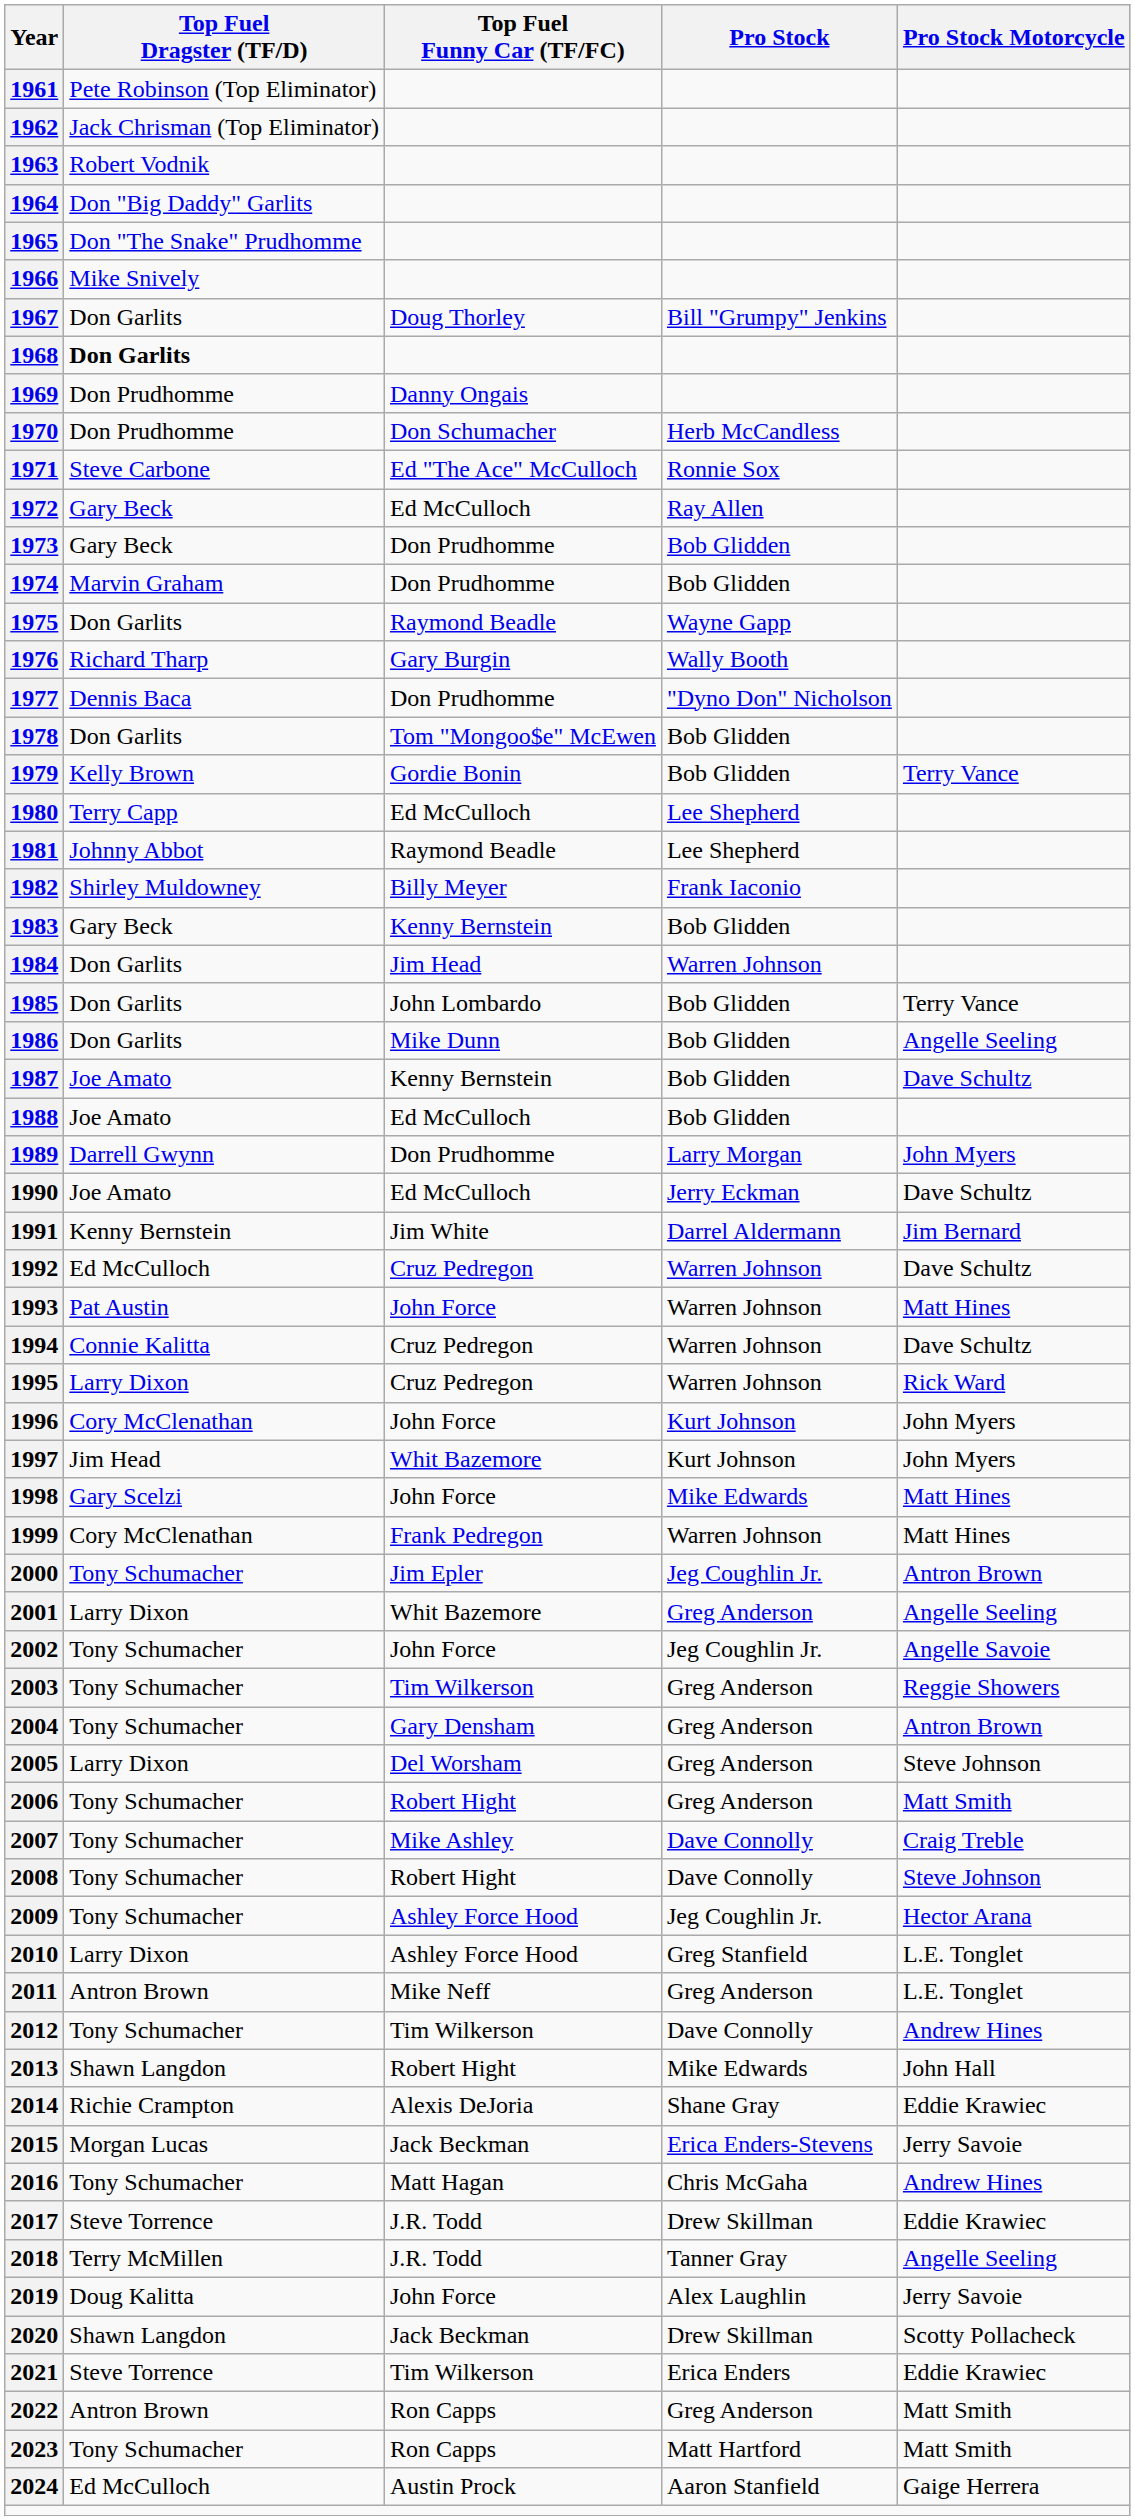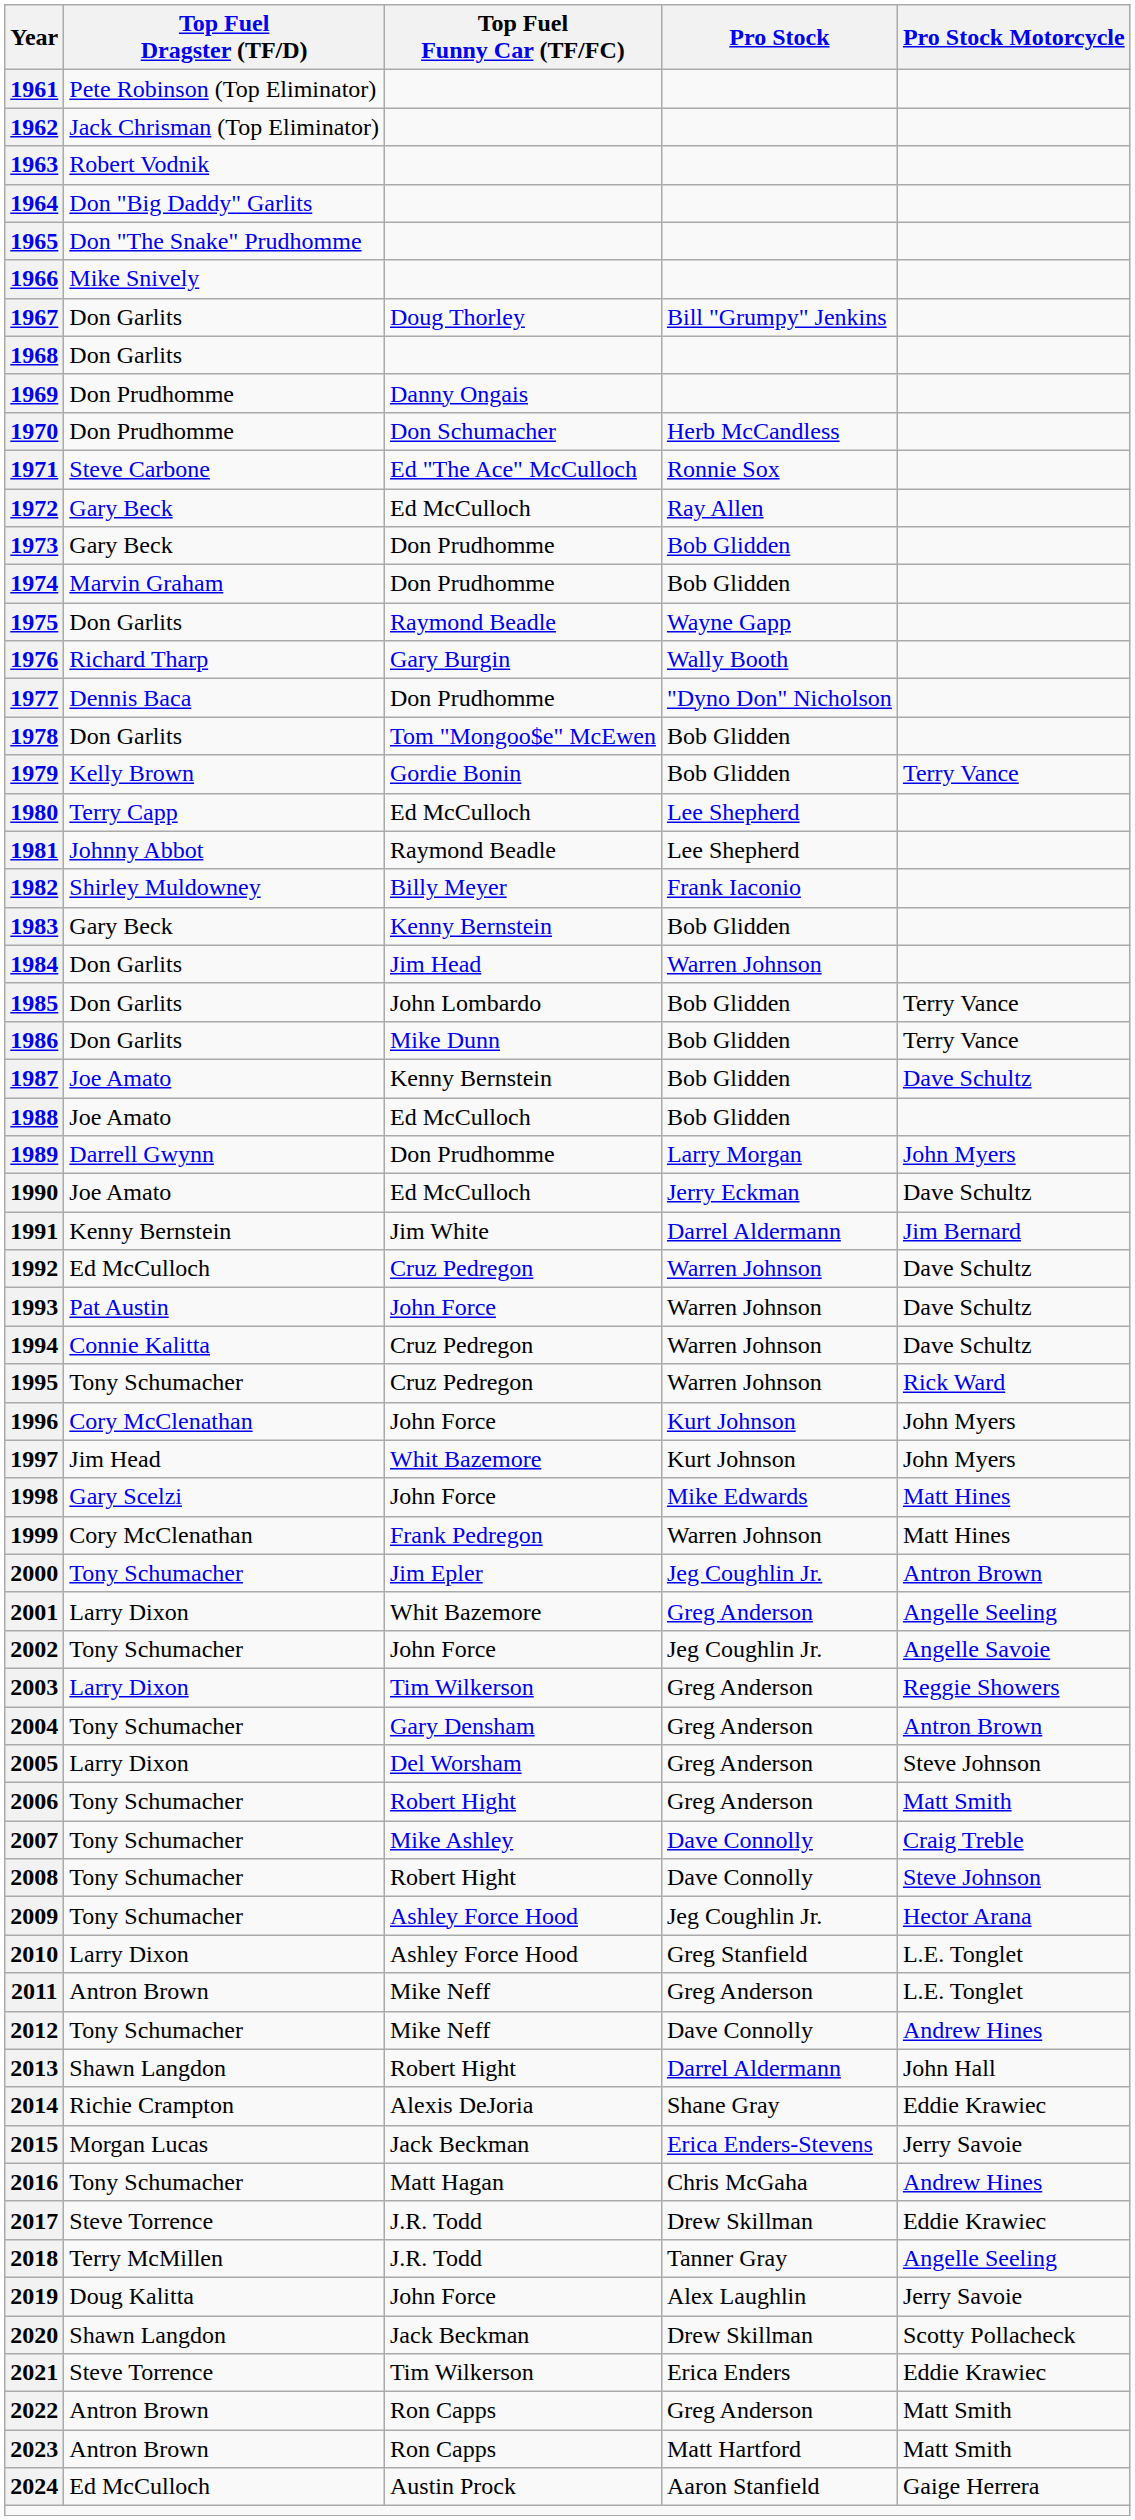1968 | Top Fuel Dragster (TF/D): bold -> normal
1986 | Pro Stock Motorcycle: Angelle Seeling -> Terry Vance
1993 | Pro Stock Motorcycle: Matt Hines -> Dave Schultz
1995 | Top Fuel Dragster (TF/D): Larry Dixon -> Tony Schumacher
2003 | Top Fuel Dragster (TF/D): Tony Schumacher -> Larry Dixon
2012 | Top Fuel Funny Car (TF/FC): Tim Wilkerson -> Mike Neff
2013 | Pro Stock: Mike Edwards -> Darrel Aldermann
2023 | Top Fuel Dragster (TF/D): Tony Schumacher -> Antron Brown
